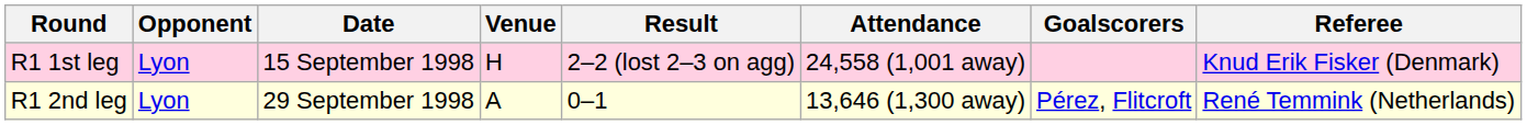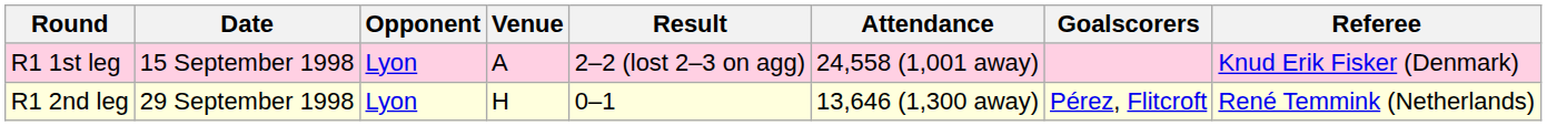columns swapped: Date <-> Opponent
R1 1st leg | Venue: H -> A
R1 2nd leg | Venue: A -> H
